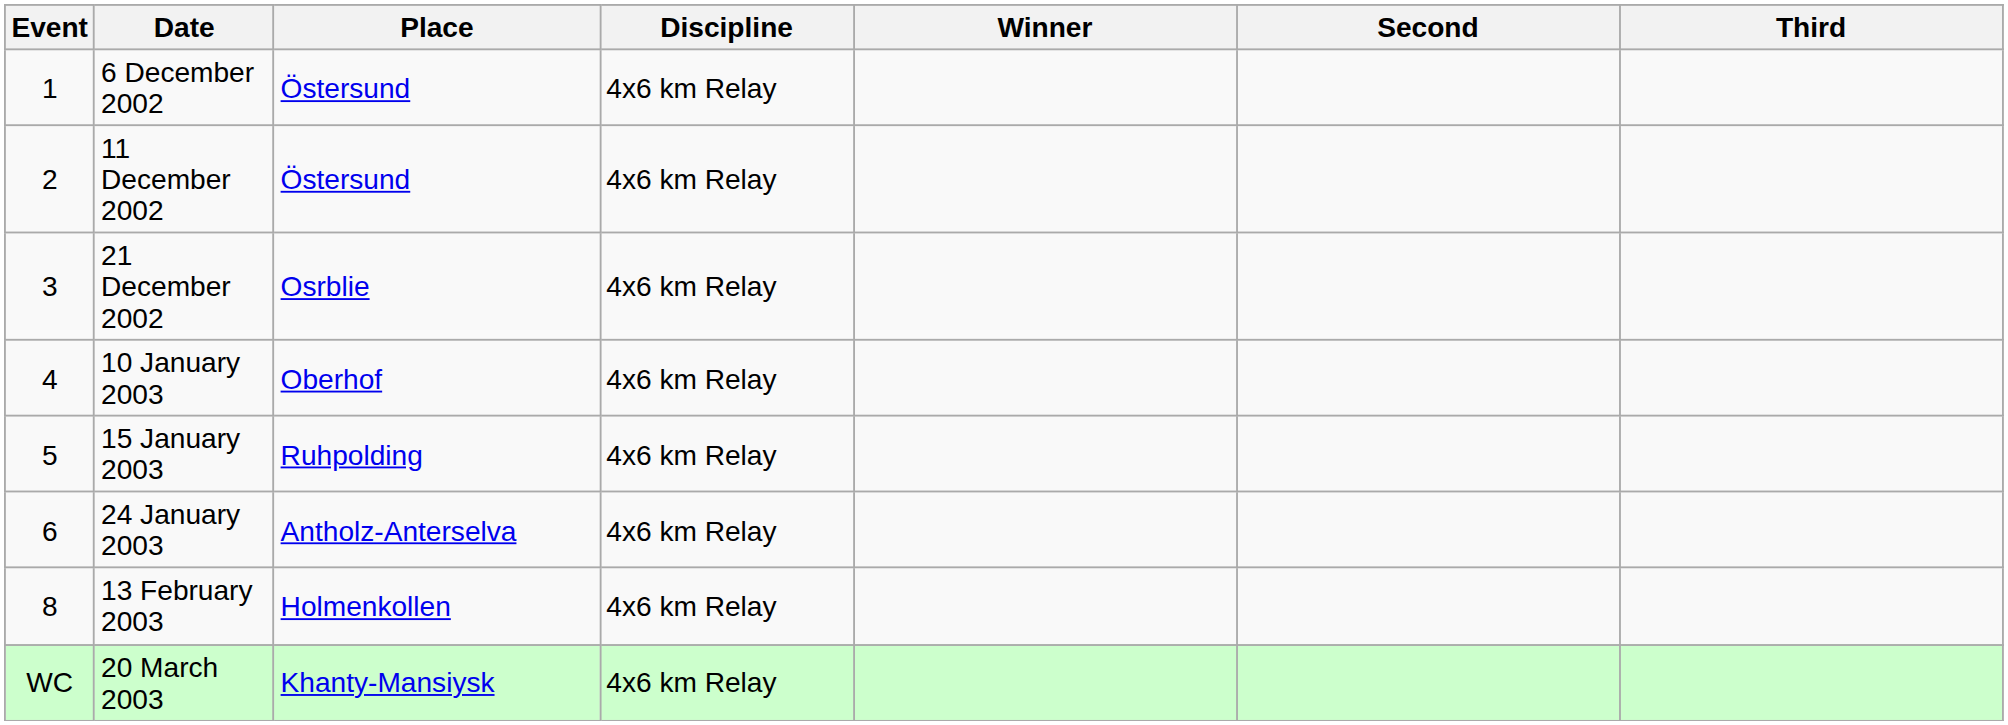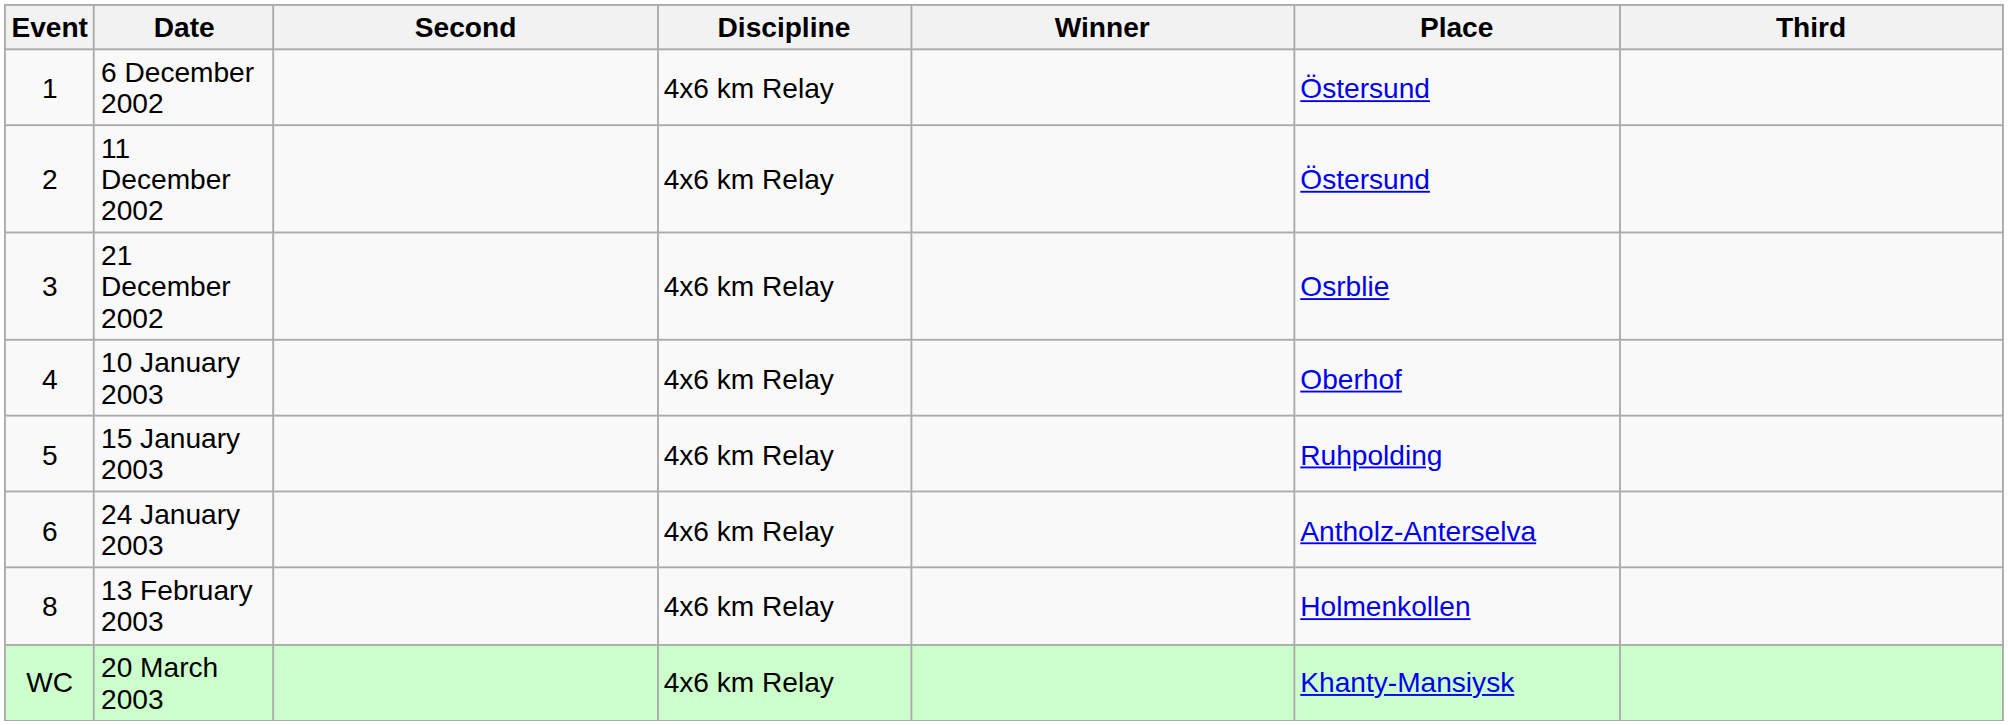columns swapped: Place <-> Second
